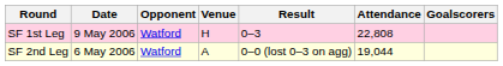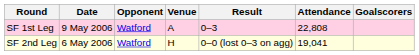SF 1st Leg | Venue: H -> A
SF 2nd Leg | Venue: A -> H
SF 2nd Leg | Attendance: 19,044 -> 19,041
